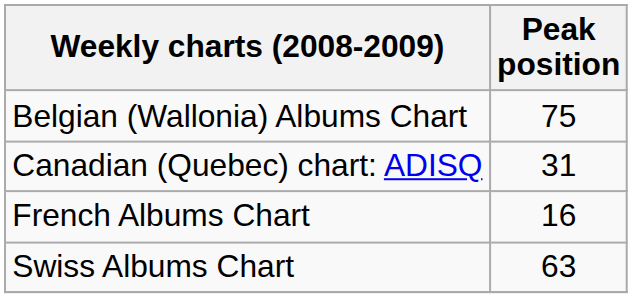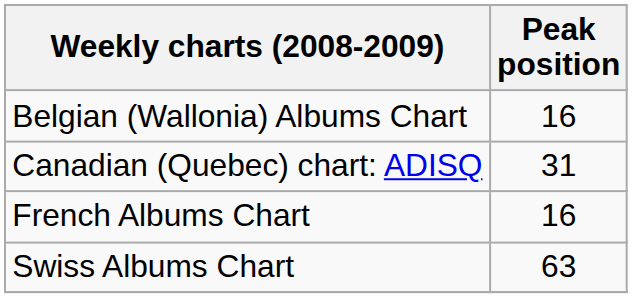Belgian (Wallonia) Albums Chart | Peak position: 75 -> 16
